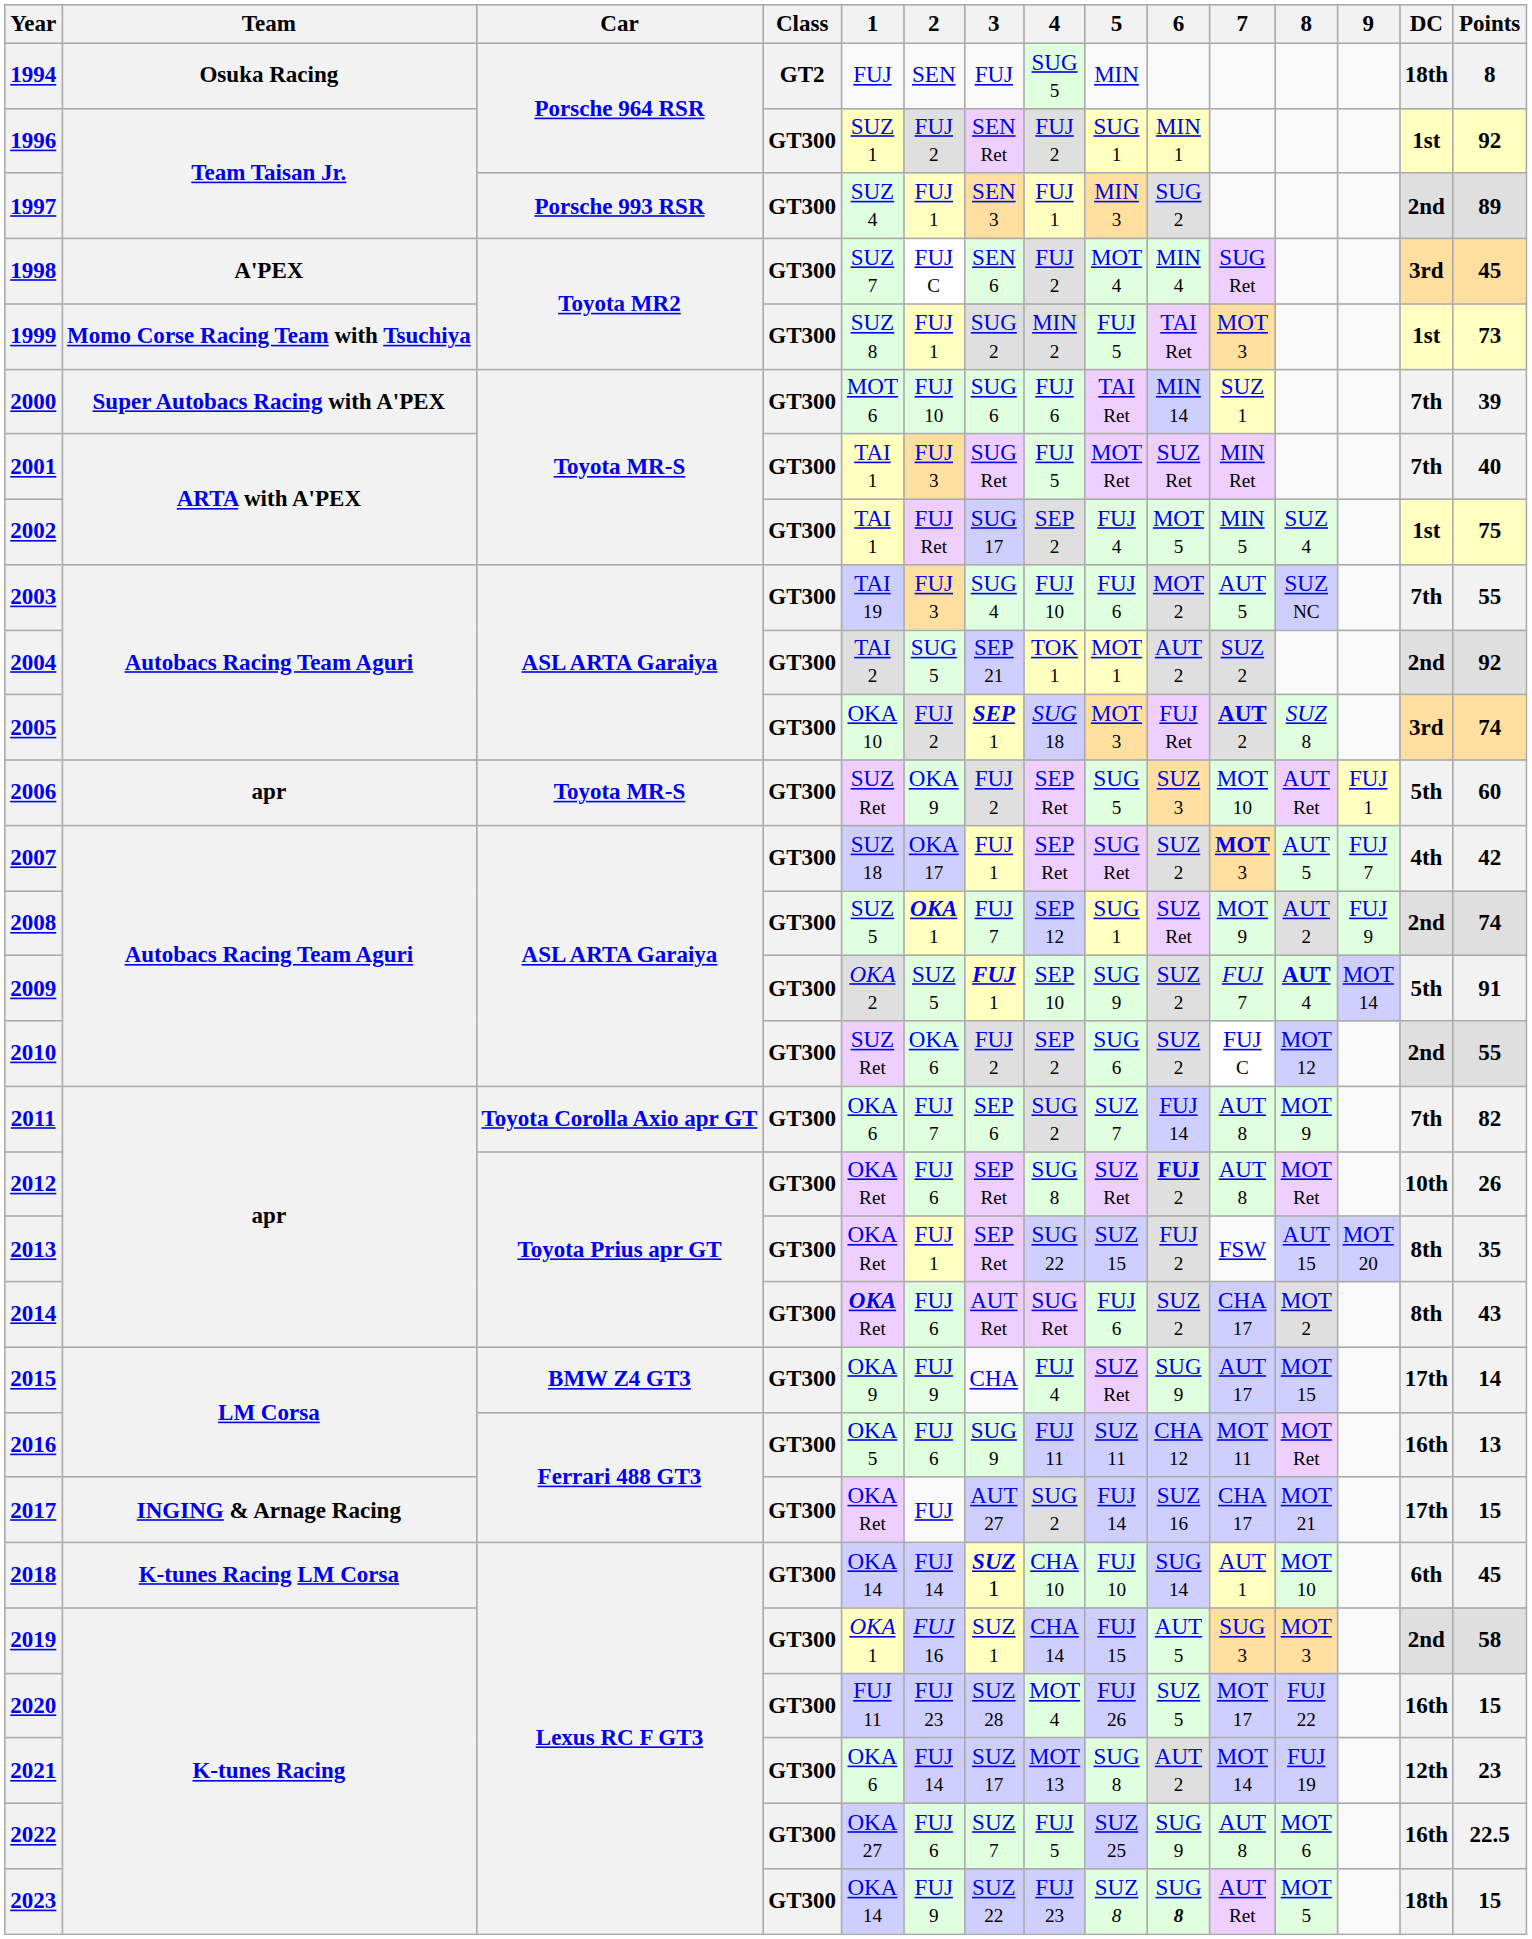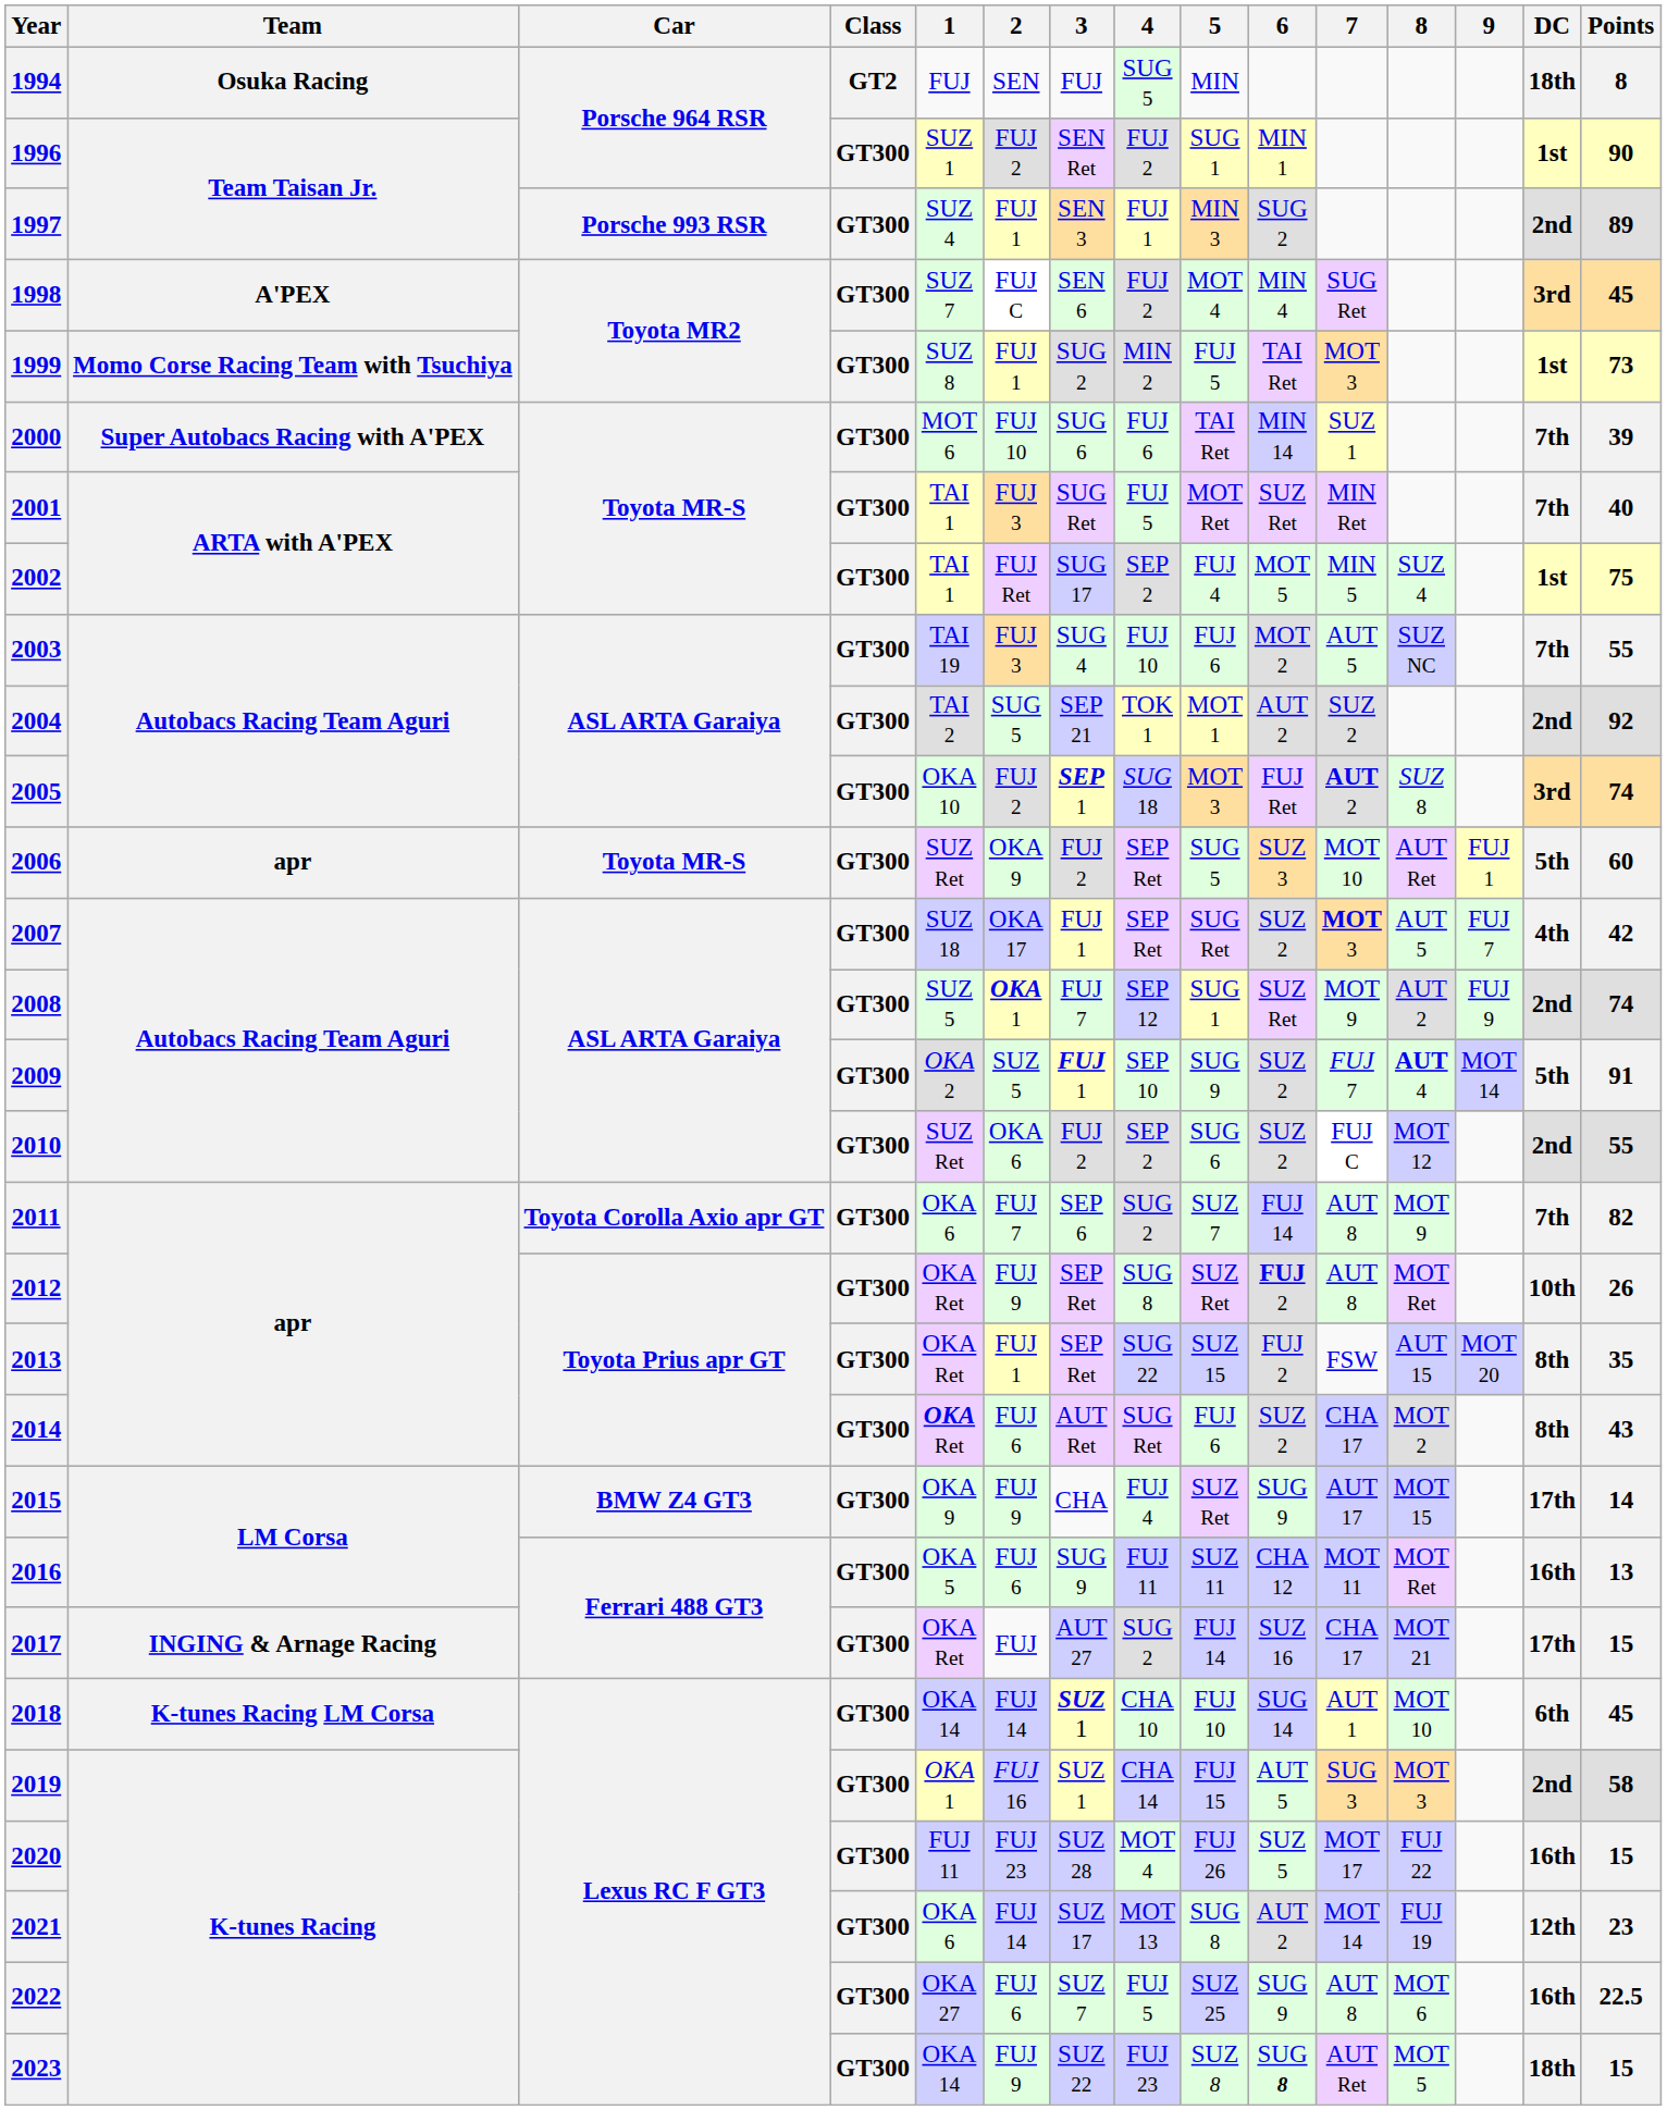1996 | Points: 92 -> 90
2012 | 2: FUJ 6 -> FUJ 9
